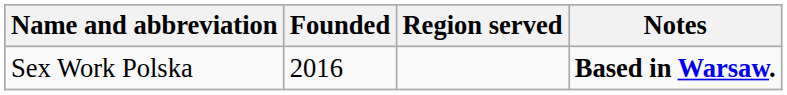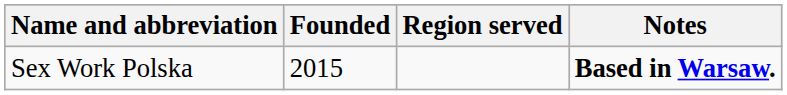Sex Work Polska | Founded: 2016 -> 2015
